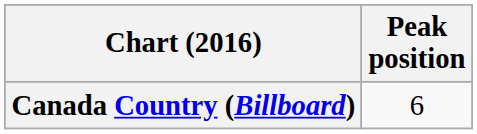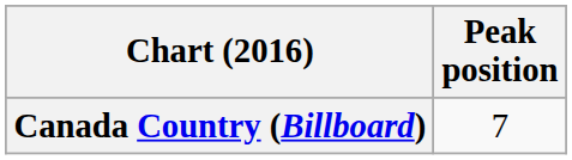Canada Country (Billboard) | Peak position: 6 -> 7
